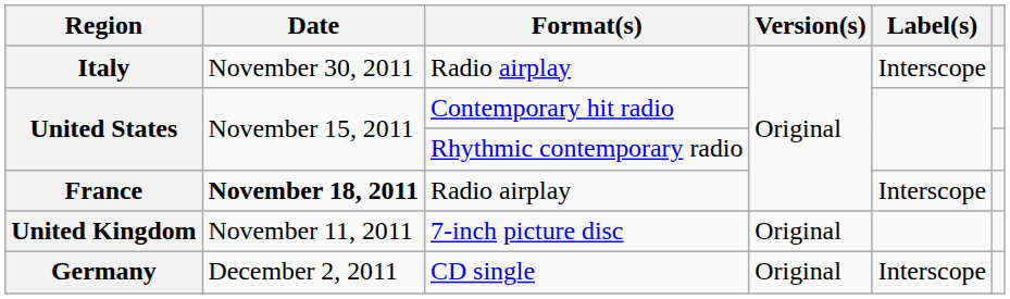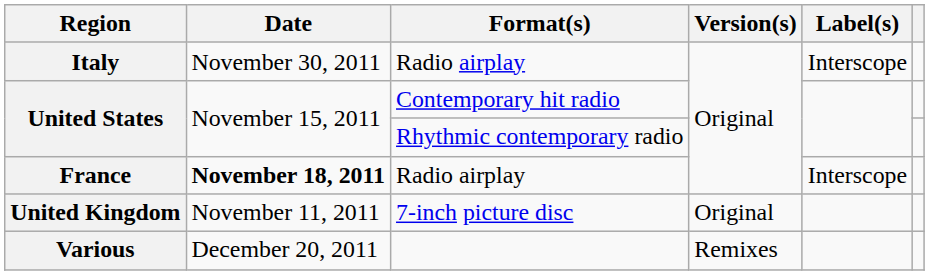- row: Germany | December 2, 2011 | CD single | Original | Interscope
+ row: Various | December 20, 2011 | Remixes
